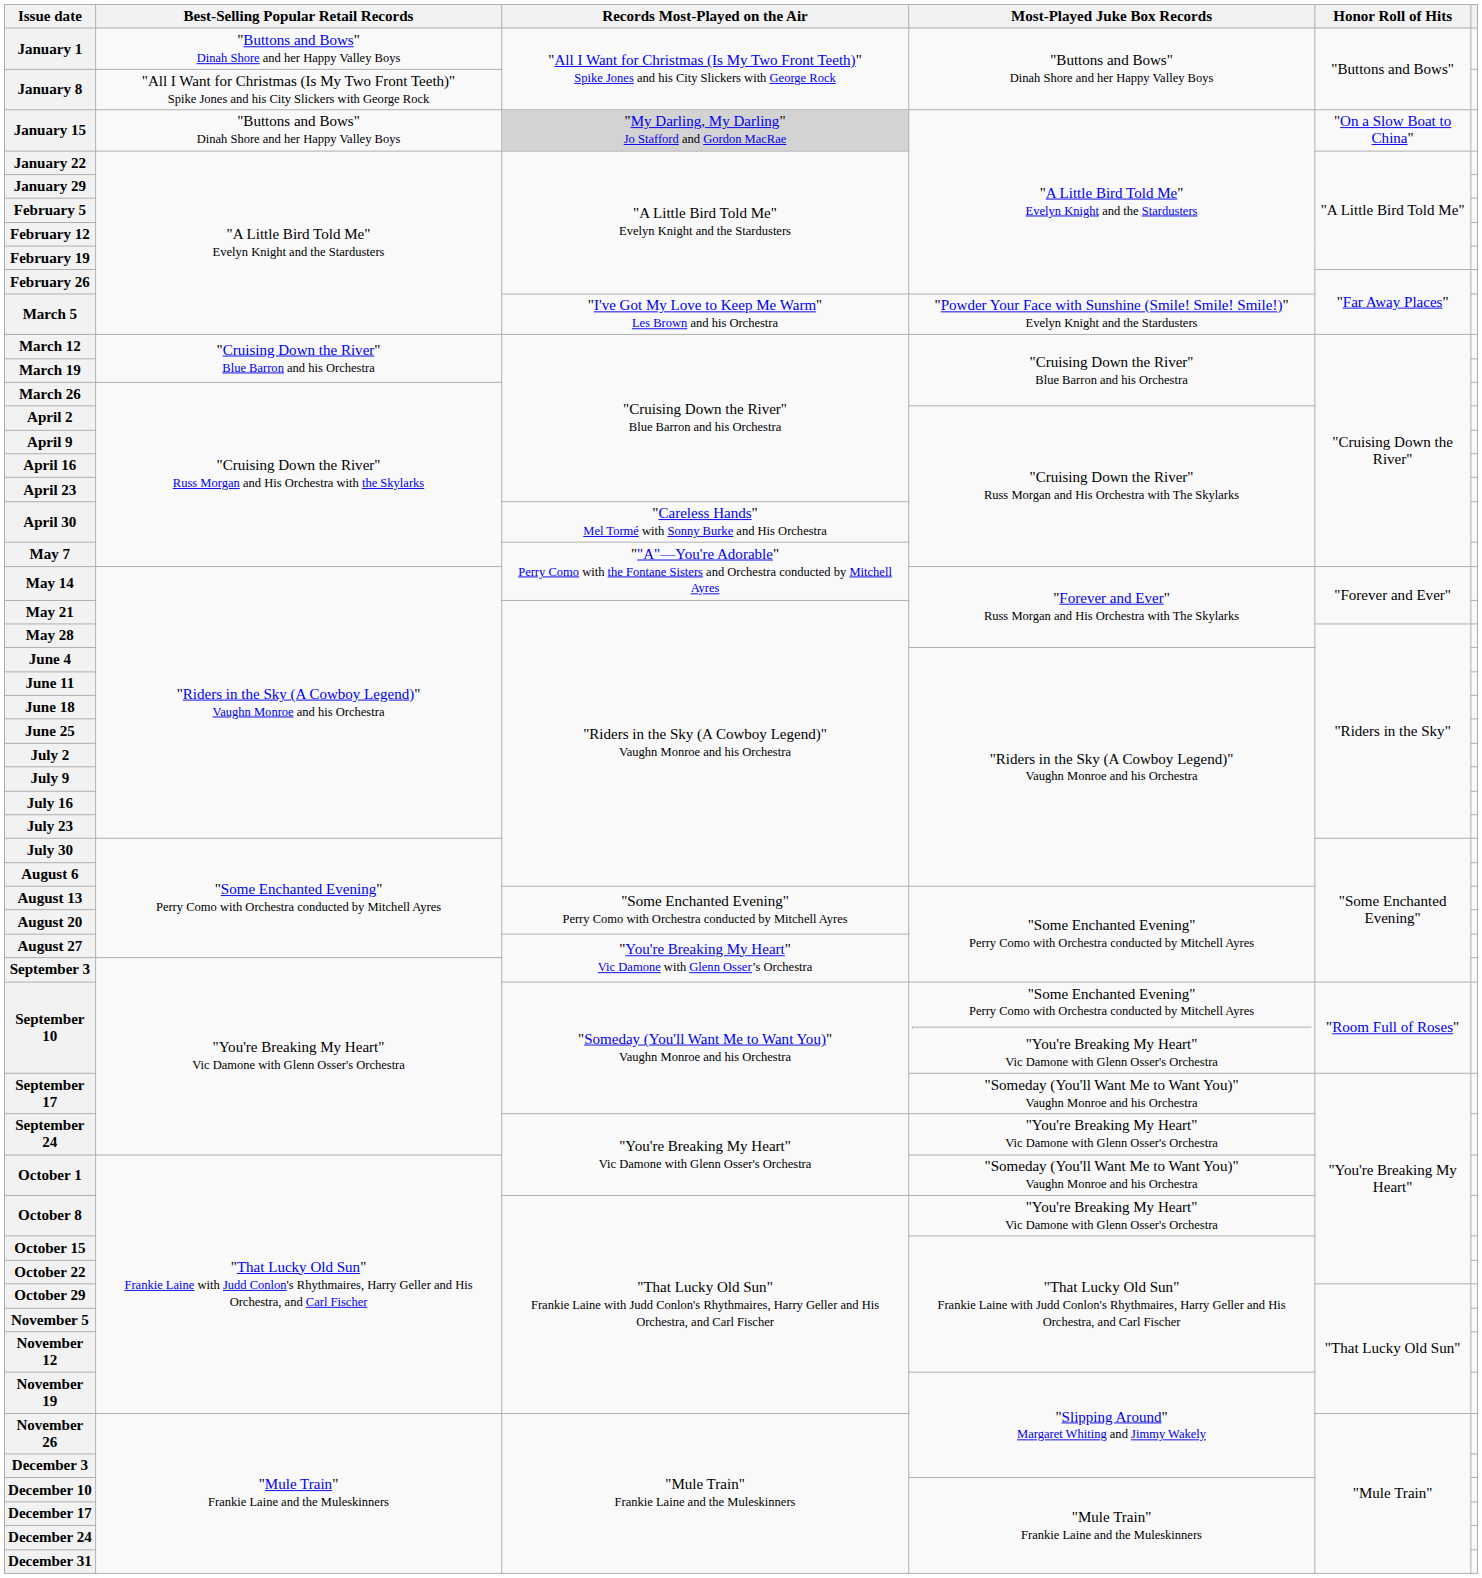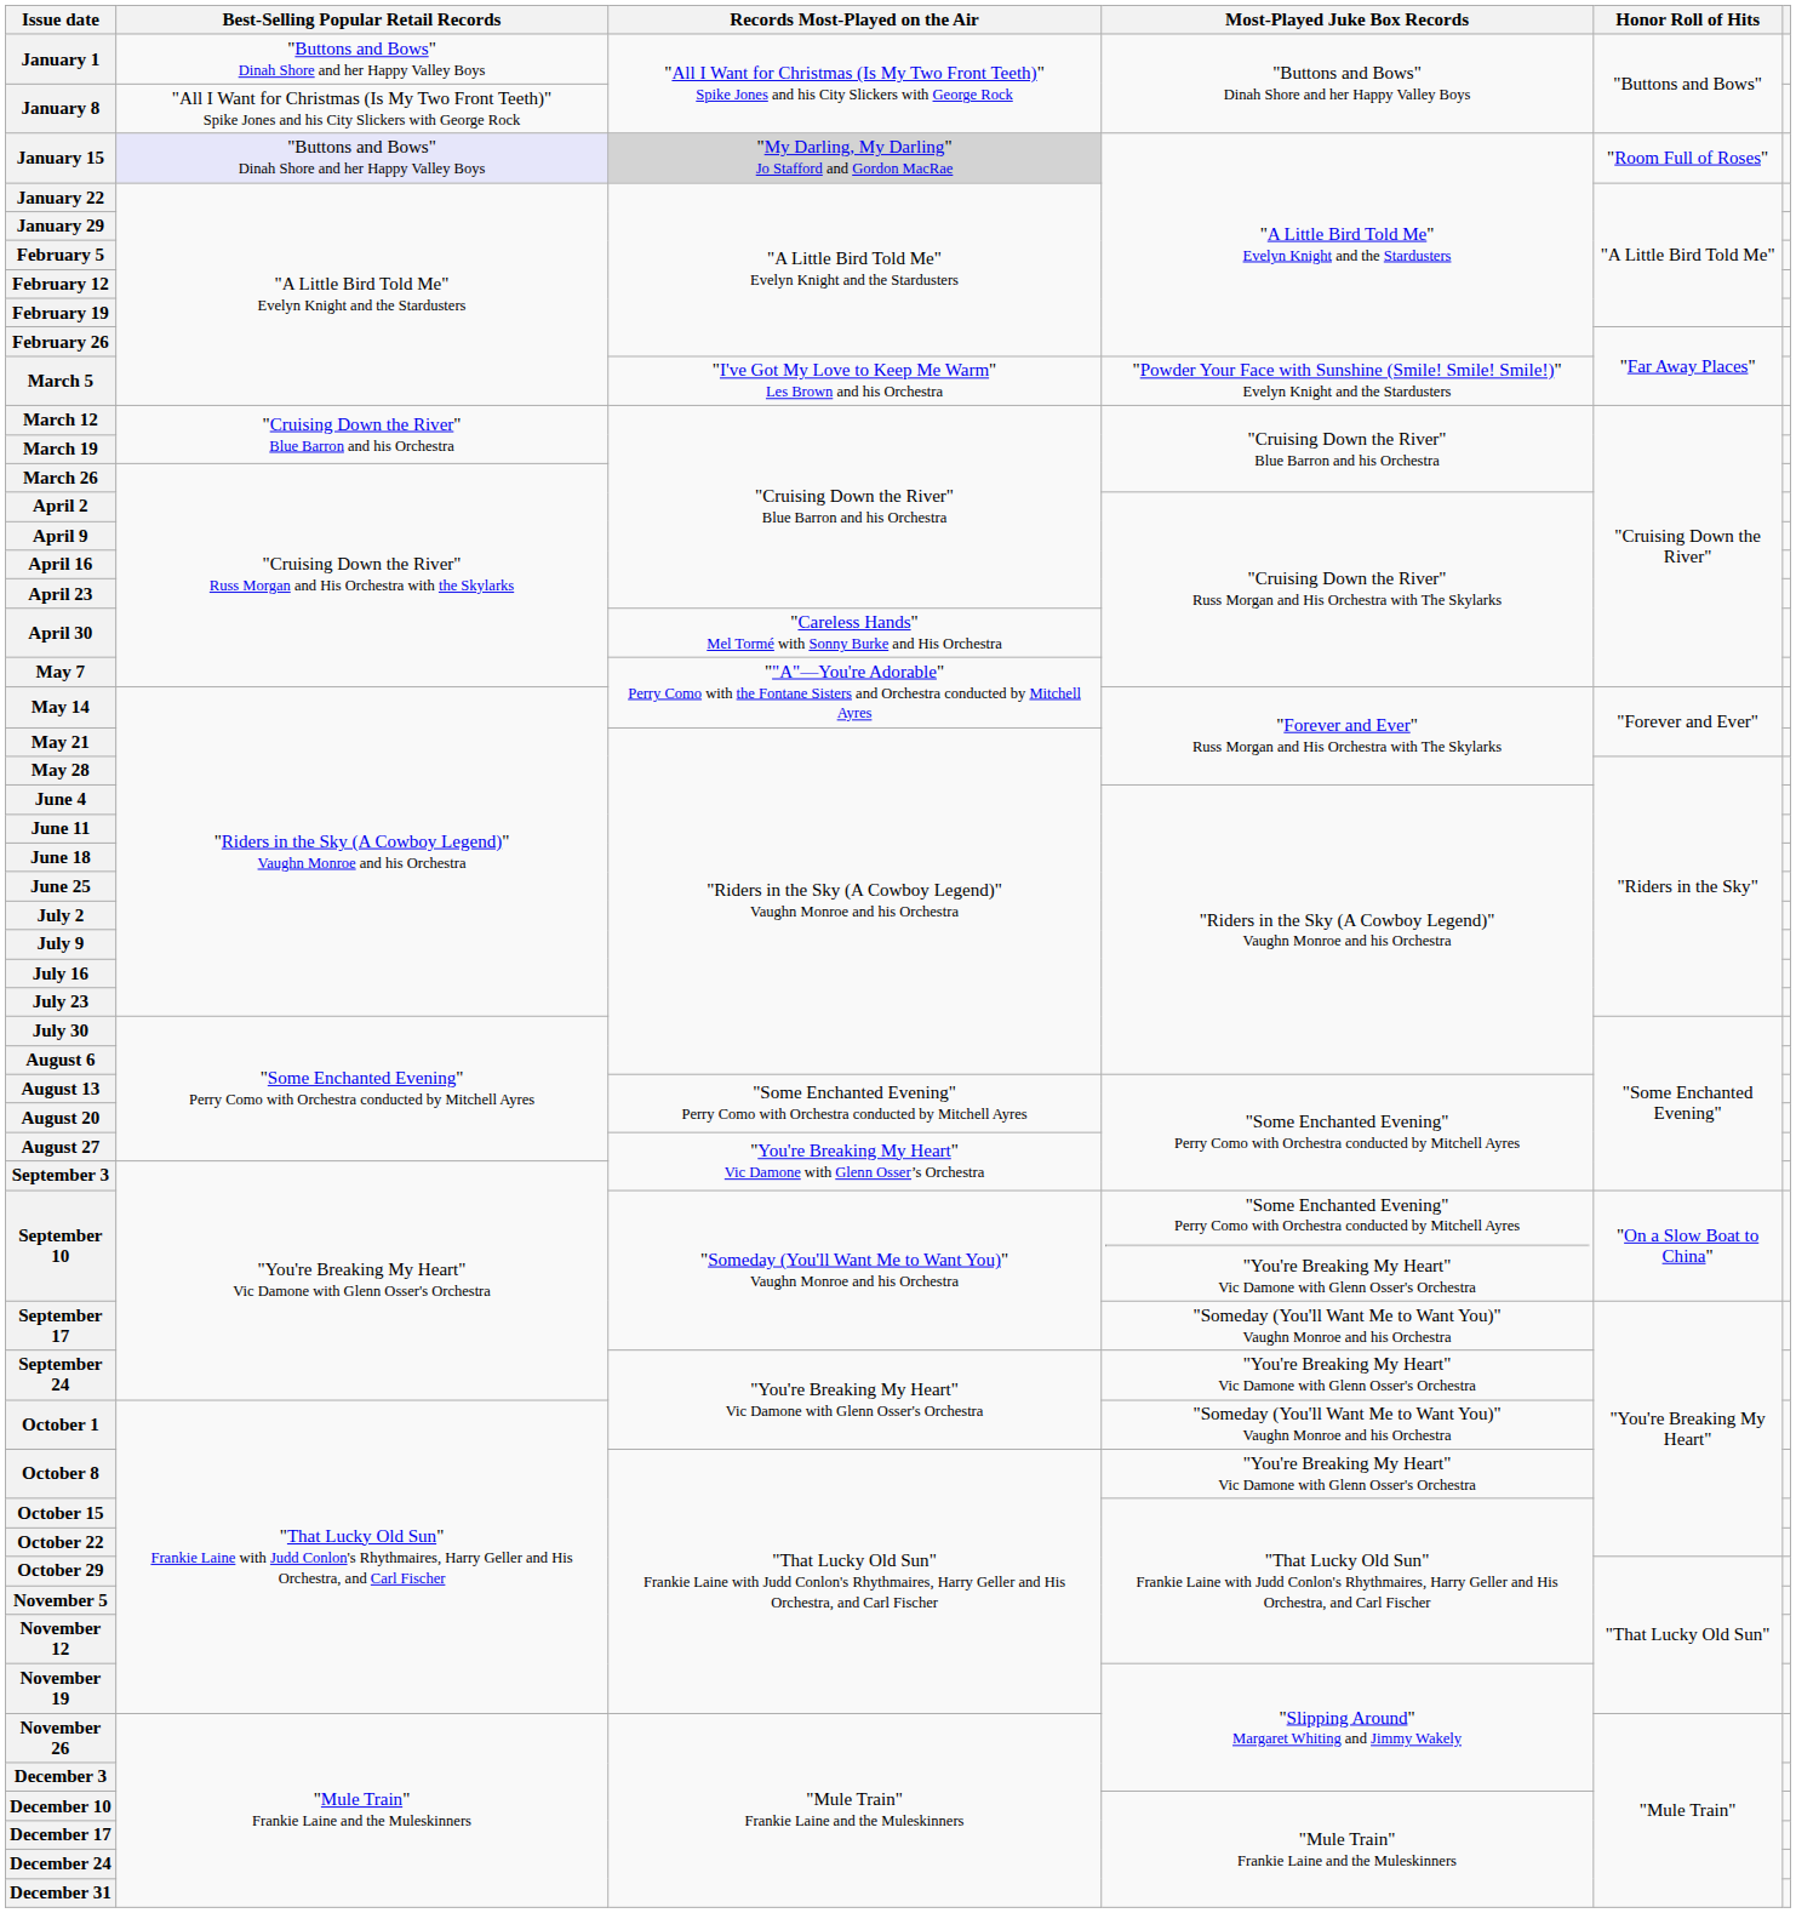January 15 | Best-Selling Popular Retail Records: no background -> lavender background
January 15 | Honor Roll of Hits: "On a Slow Boat to China" -> "Room Full of Roses"
September 10 | Honor Roll of Hits: "Room Full of Roses" -> "On a Slow Boat to China"
